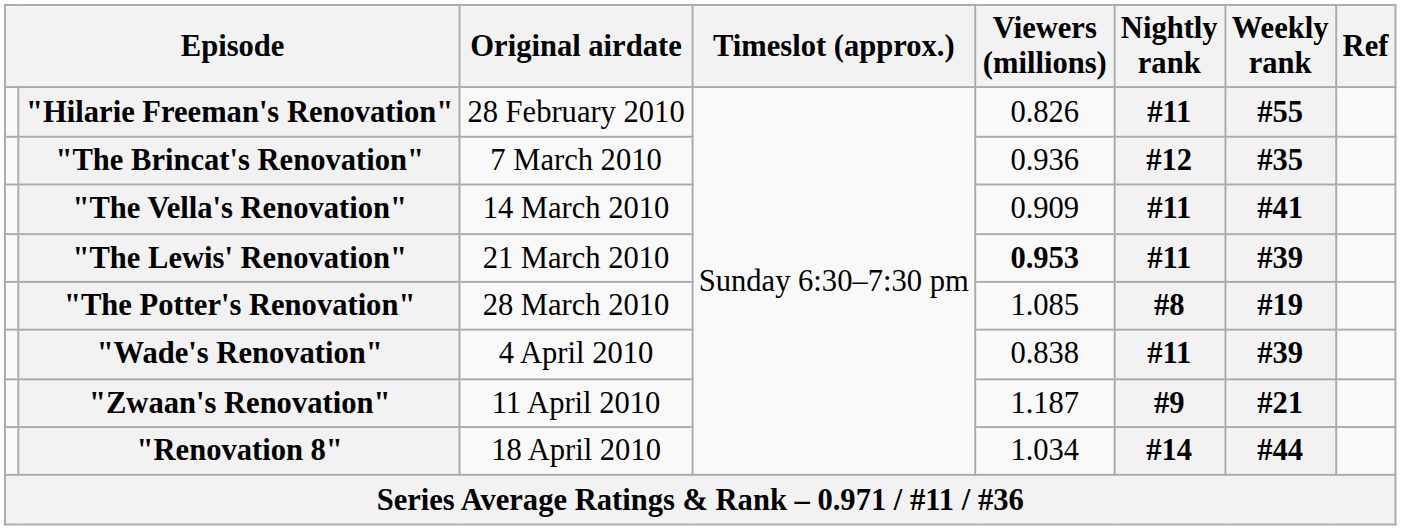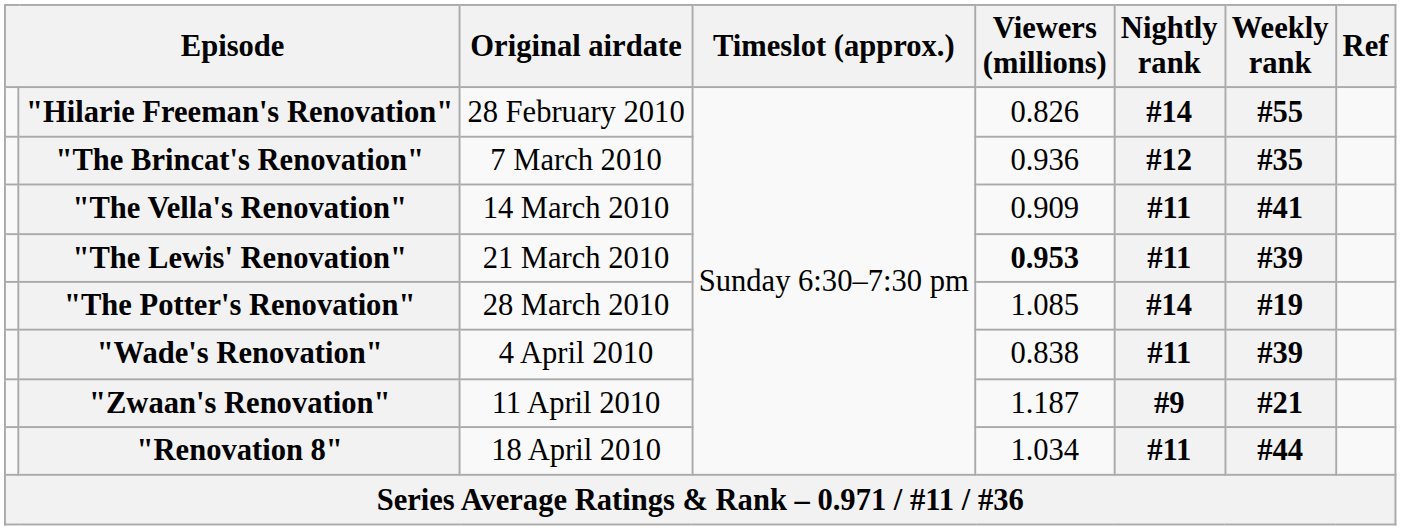"Hilarie Freeman's Renovation" | Nightly rank: #11 -> #14
"The Potter's Renovation" | Nightly rank: #8 -> #14
"Renovation 8" | Nightly rank: #14 -> #11
